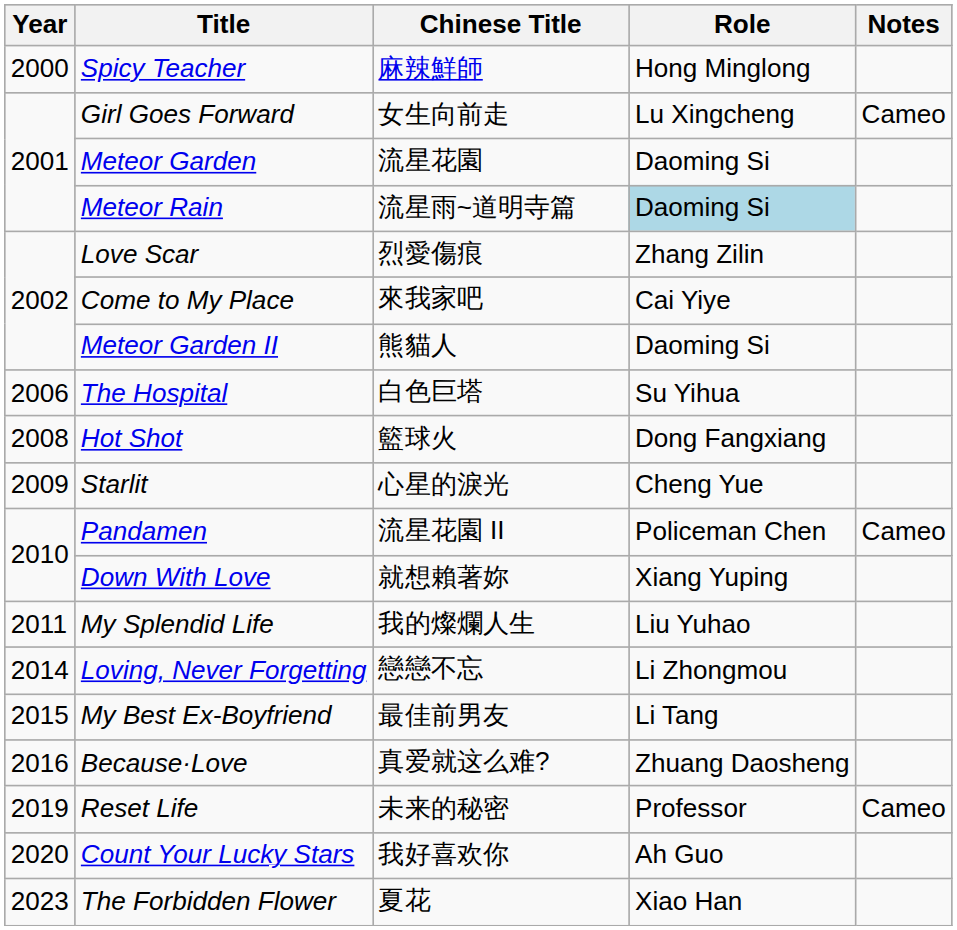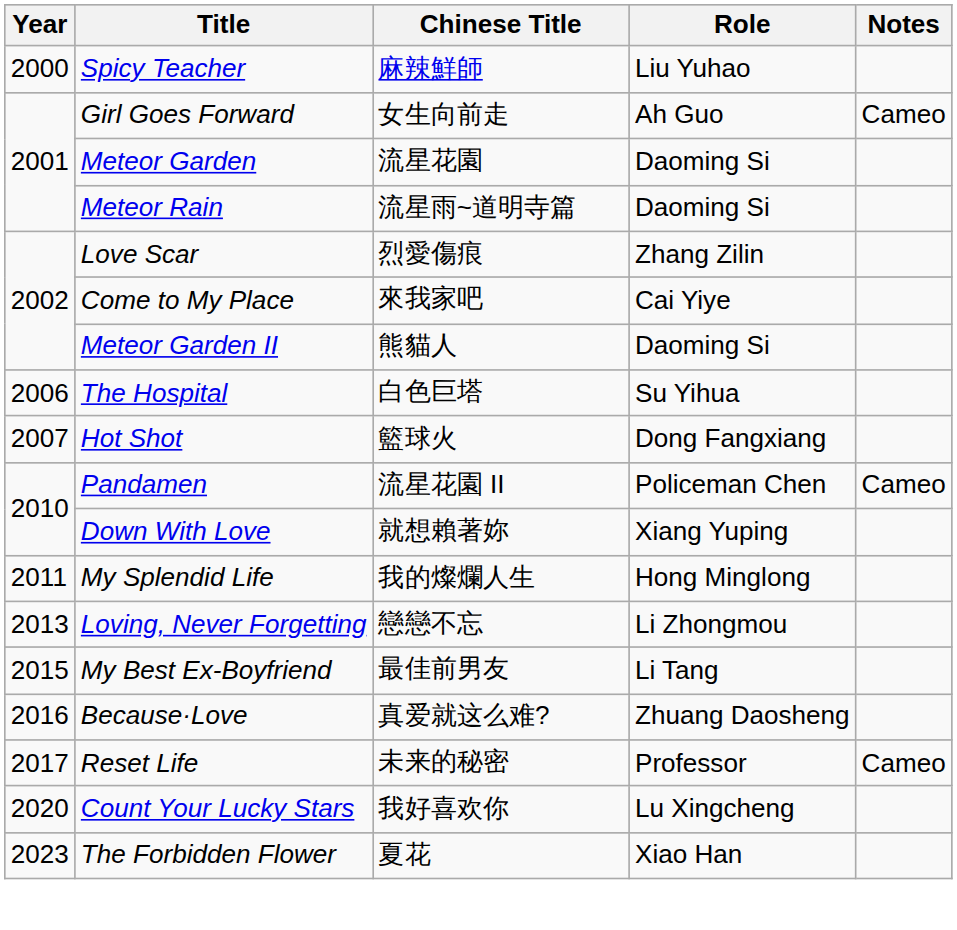Spicy Teacher | Role: Hong Minglong -> Liu Yuhao
Girl Goes Forward | Role: Lu Xingcheng -> Ah Guo
Meteor Rain | Role: lightblue background -> no background
Hot Shot | Year: 2008 -> 2007
- row: 2009 | Starlit | 心星的淚光 | Cheng Yue
My Splendid Life | Role: Liu Yuhao -> Hong Minglong
Loving, Never Forgetting | Year: 2014 -> 2013
Reset Life | Year: 2019 -> 2017
Count Your Lucky Stars | Role: Ah Guo -> Lu Xingcheng
